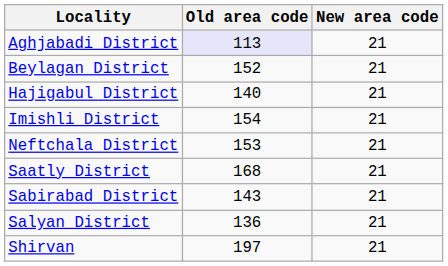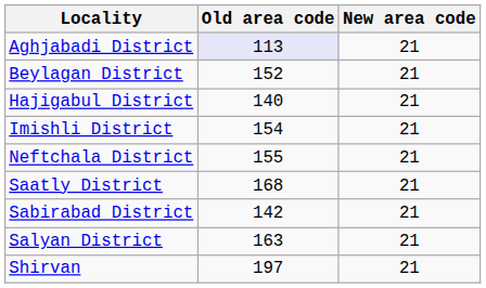Neftchala District | Old area code: 153 -> 155
Sabirabad District | Old area code: 143 -> 142
Salyan District | Old area code: 136 -> 163
